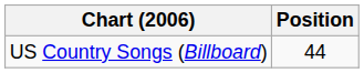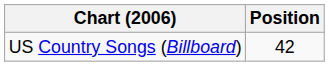US Country Songs (Billboard) | Position: 44 -> 42
